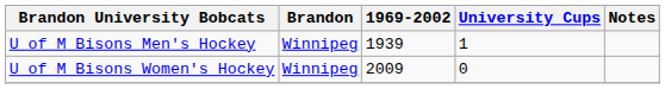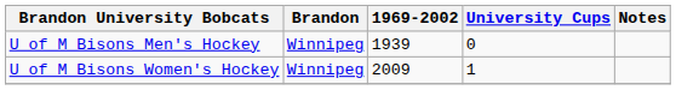U of M Bisons Men's Hockey | University Cups: 1 -> 0
U of M Bisons Women's Hockey | University Cups: 0 -> 1
